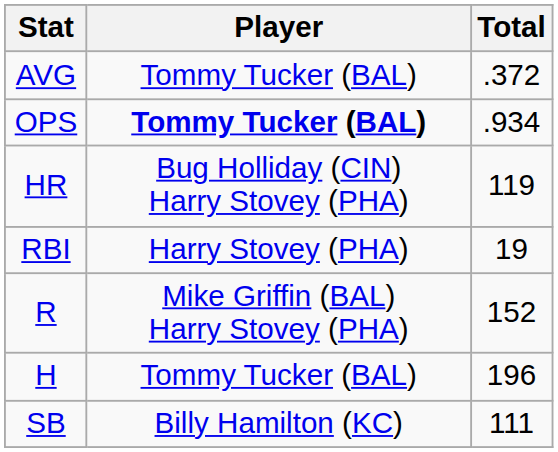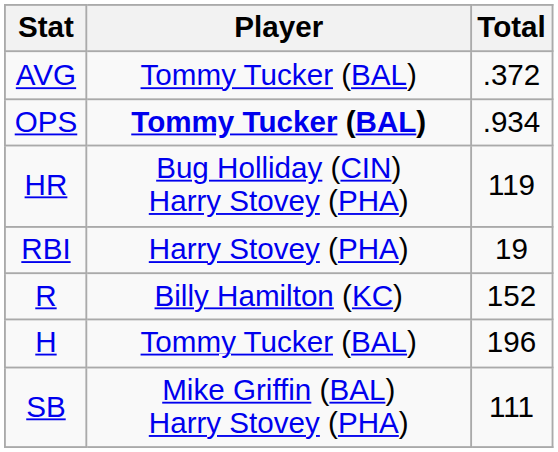R | Player: Mike Griffin (BAL) Harry Stovey (PHA) -> Billy Hamilton (KC)
SB | Player: Billy Hamilton (KC) -> Mike Griffin (BAL) Harry Stovey (PHA)
